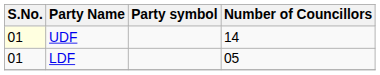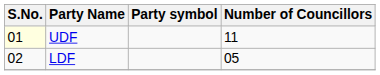UDF | Number of Councillors: 14 -> 11
LDF | S.No.: 01 -> 02
